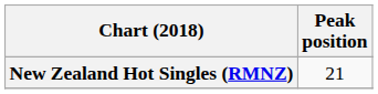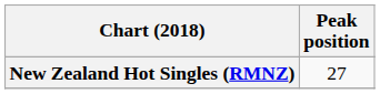New Zealand Hot Singles (RMNZ) | Peak position: 21 -> 27
